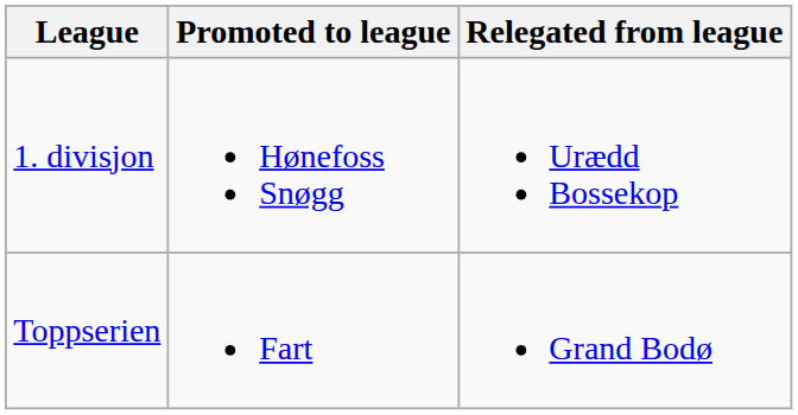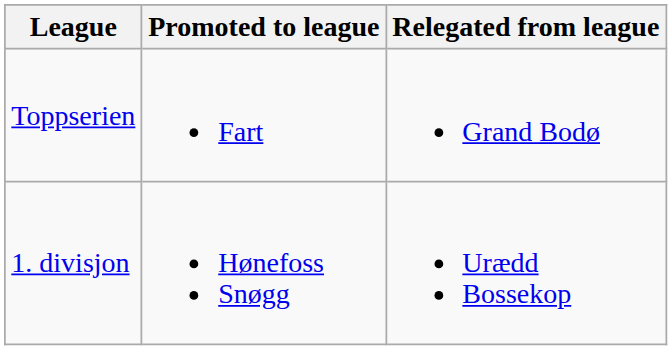rows swapped: Toppserien <-> 1. divisjon
